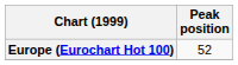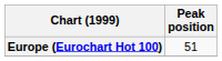Europe (Eurochart Hot 100) | Peak position: 52 -> 51
